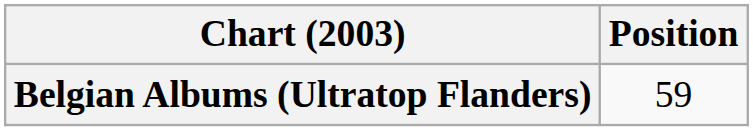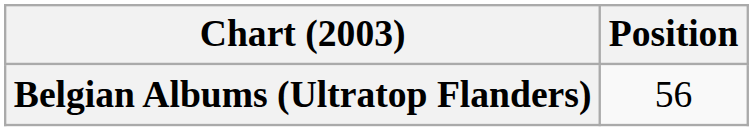Belgian Albums (Ultratop Flanders) | Position: 59 -> 56
